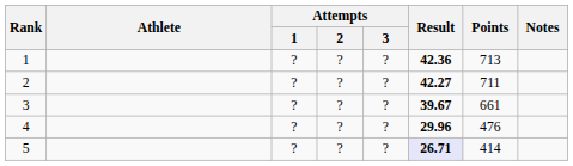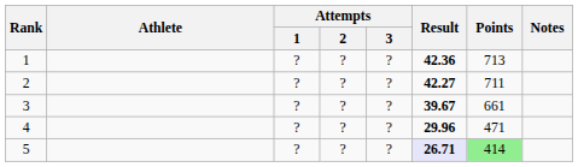4 | Points: 476 -> 471
5 | Points: no background -> lightgreen background
